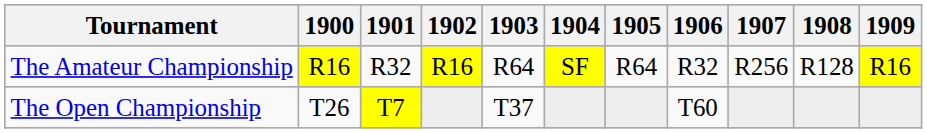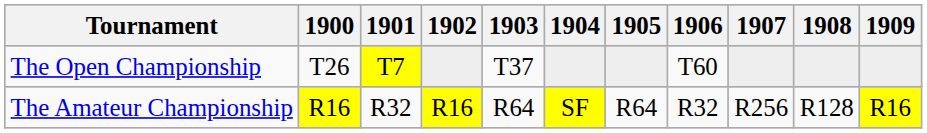rows swapped: The Open Championship <-> The Amateur Championship
